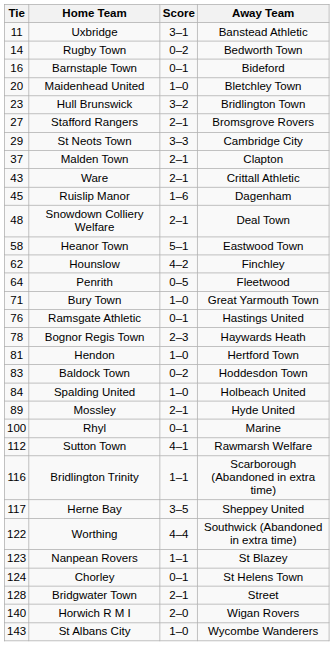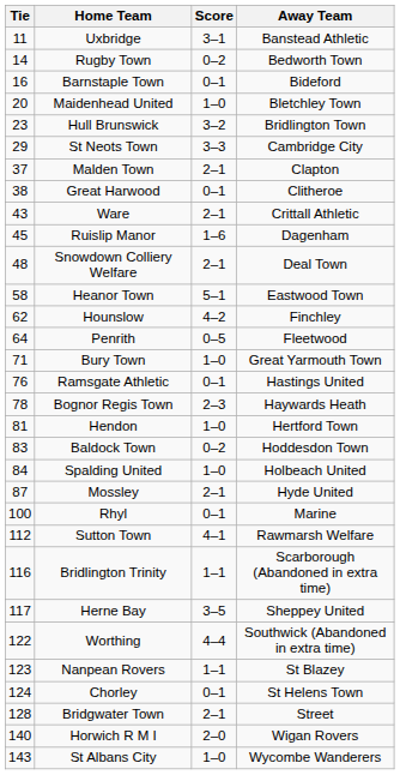- row: 27 | Stafford Rangers | 2–1 | Bromsgrove Rovers
+ row: 38 | Great Harwood | 0–1 | Clitheroe
Mossley | Tie: 89 -> 87
